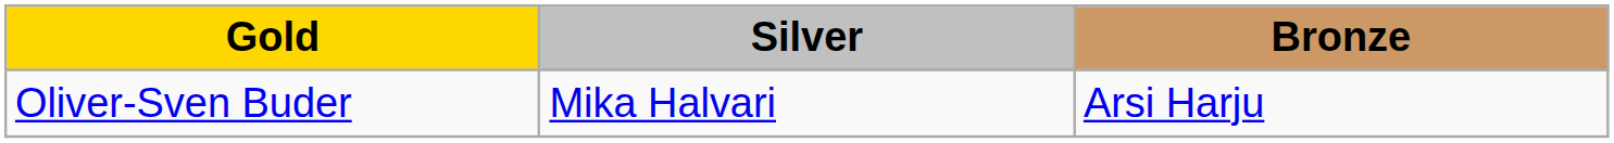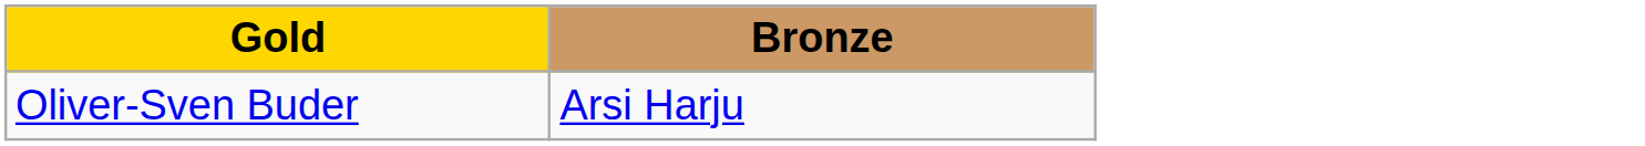- column: Silver | Mika Halvari
